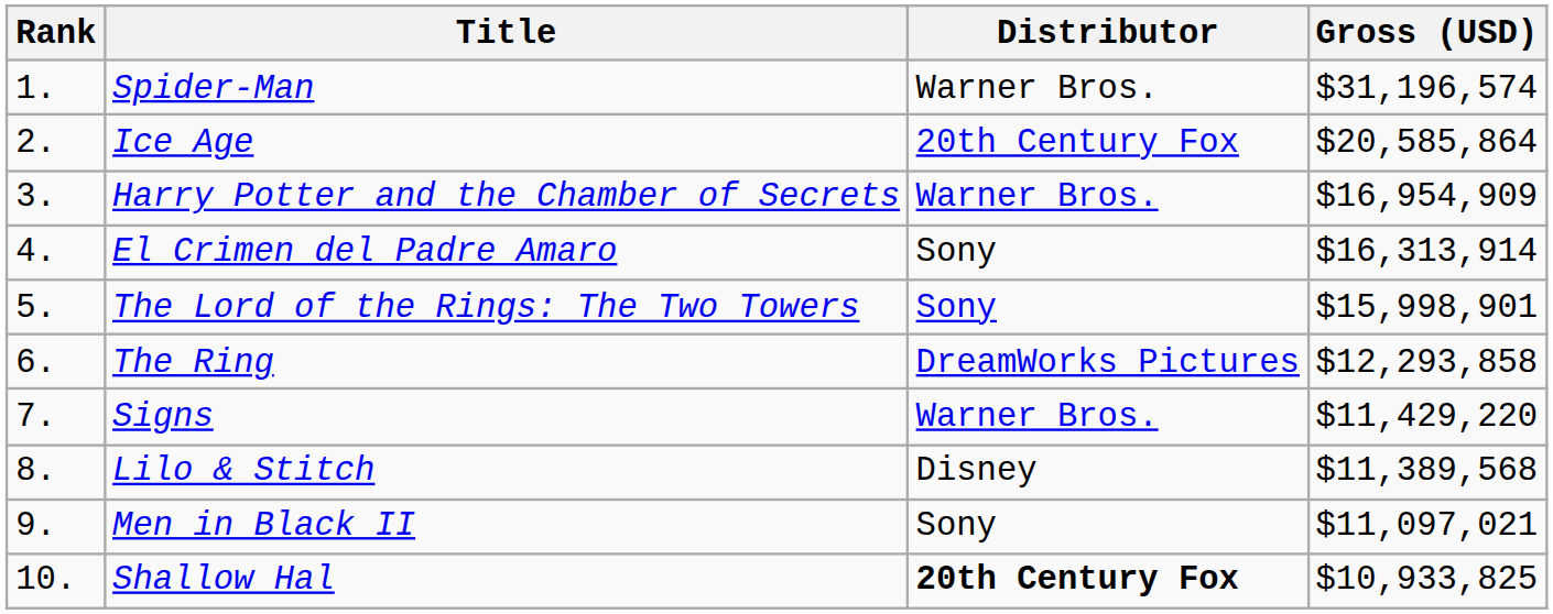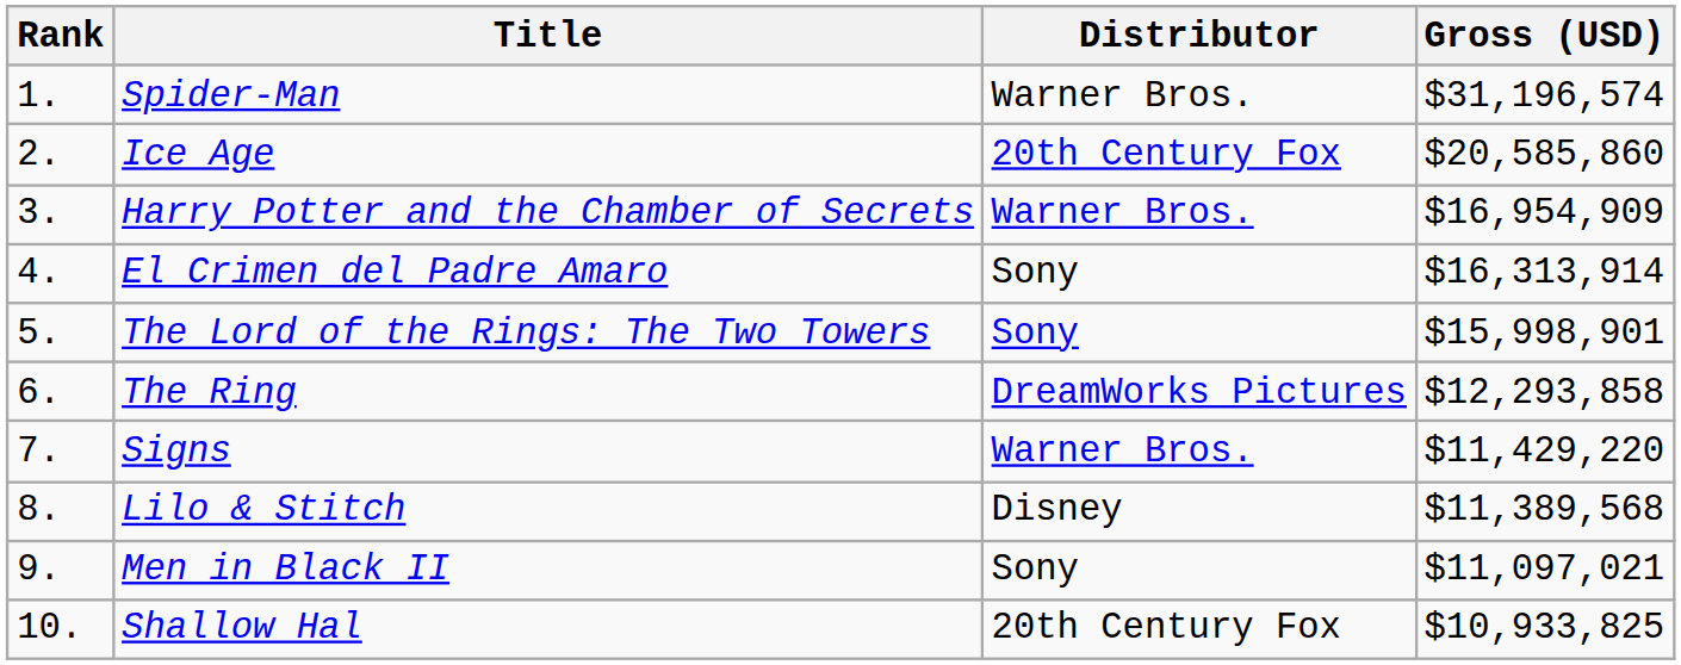Ice Age | Gross (USD): $20,585,864 -> $20,585,860
Shallow Hal | Distributor: bold -> normal
